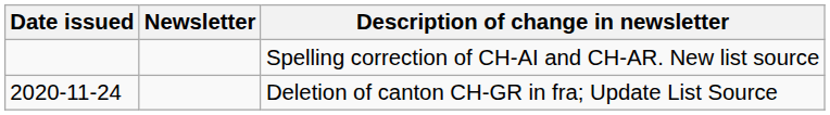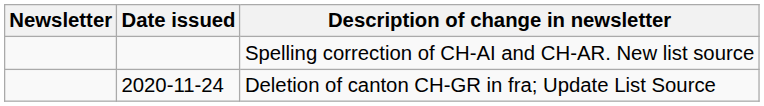columns swapped: Newsletter <-> Date issued
